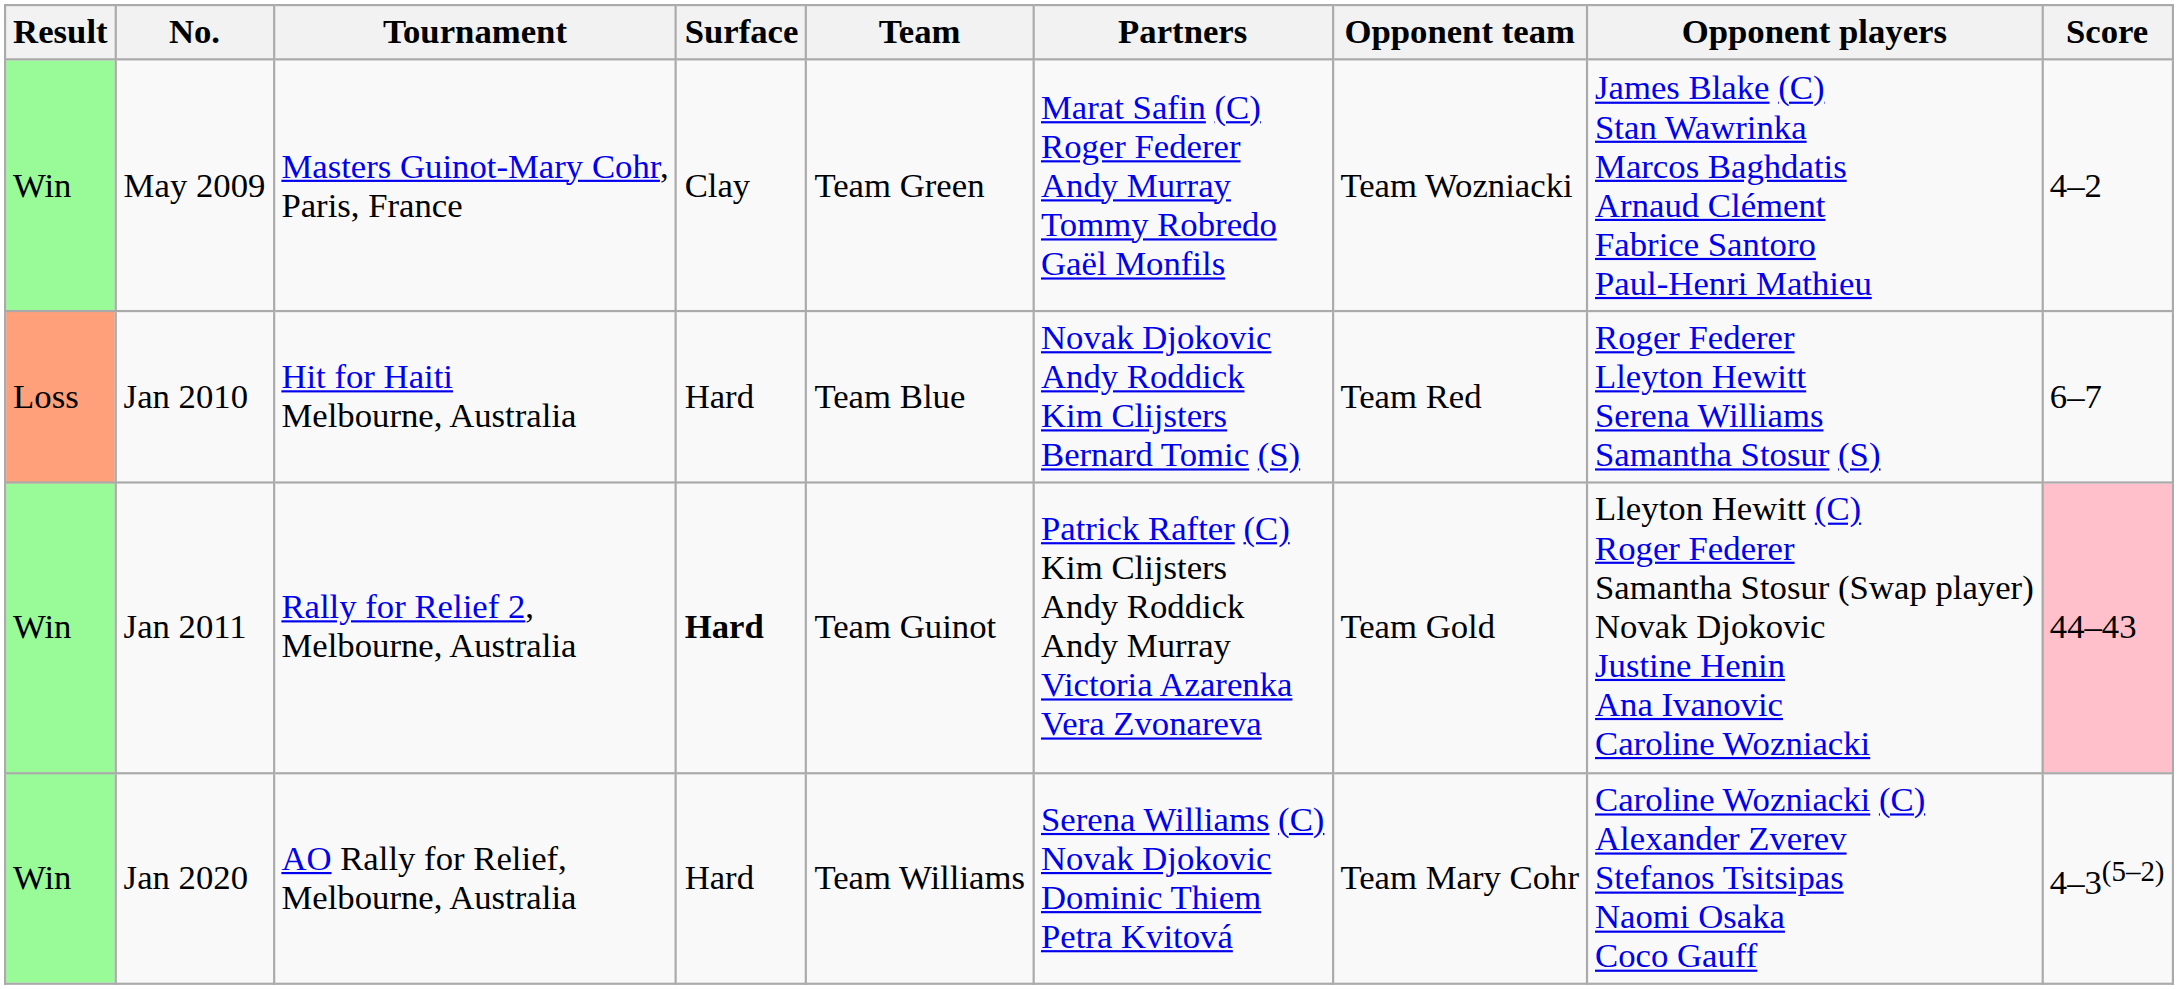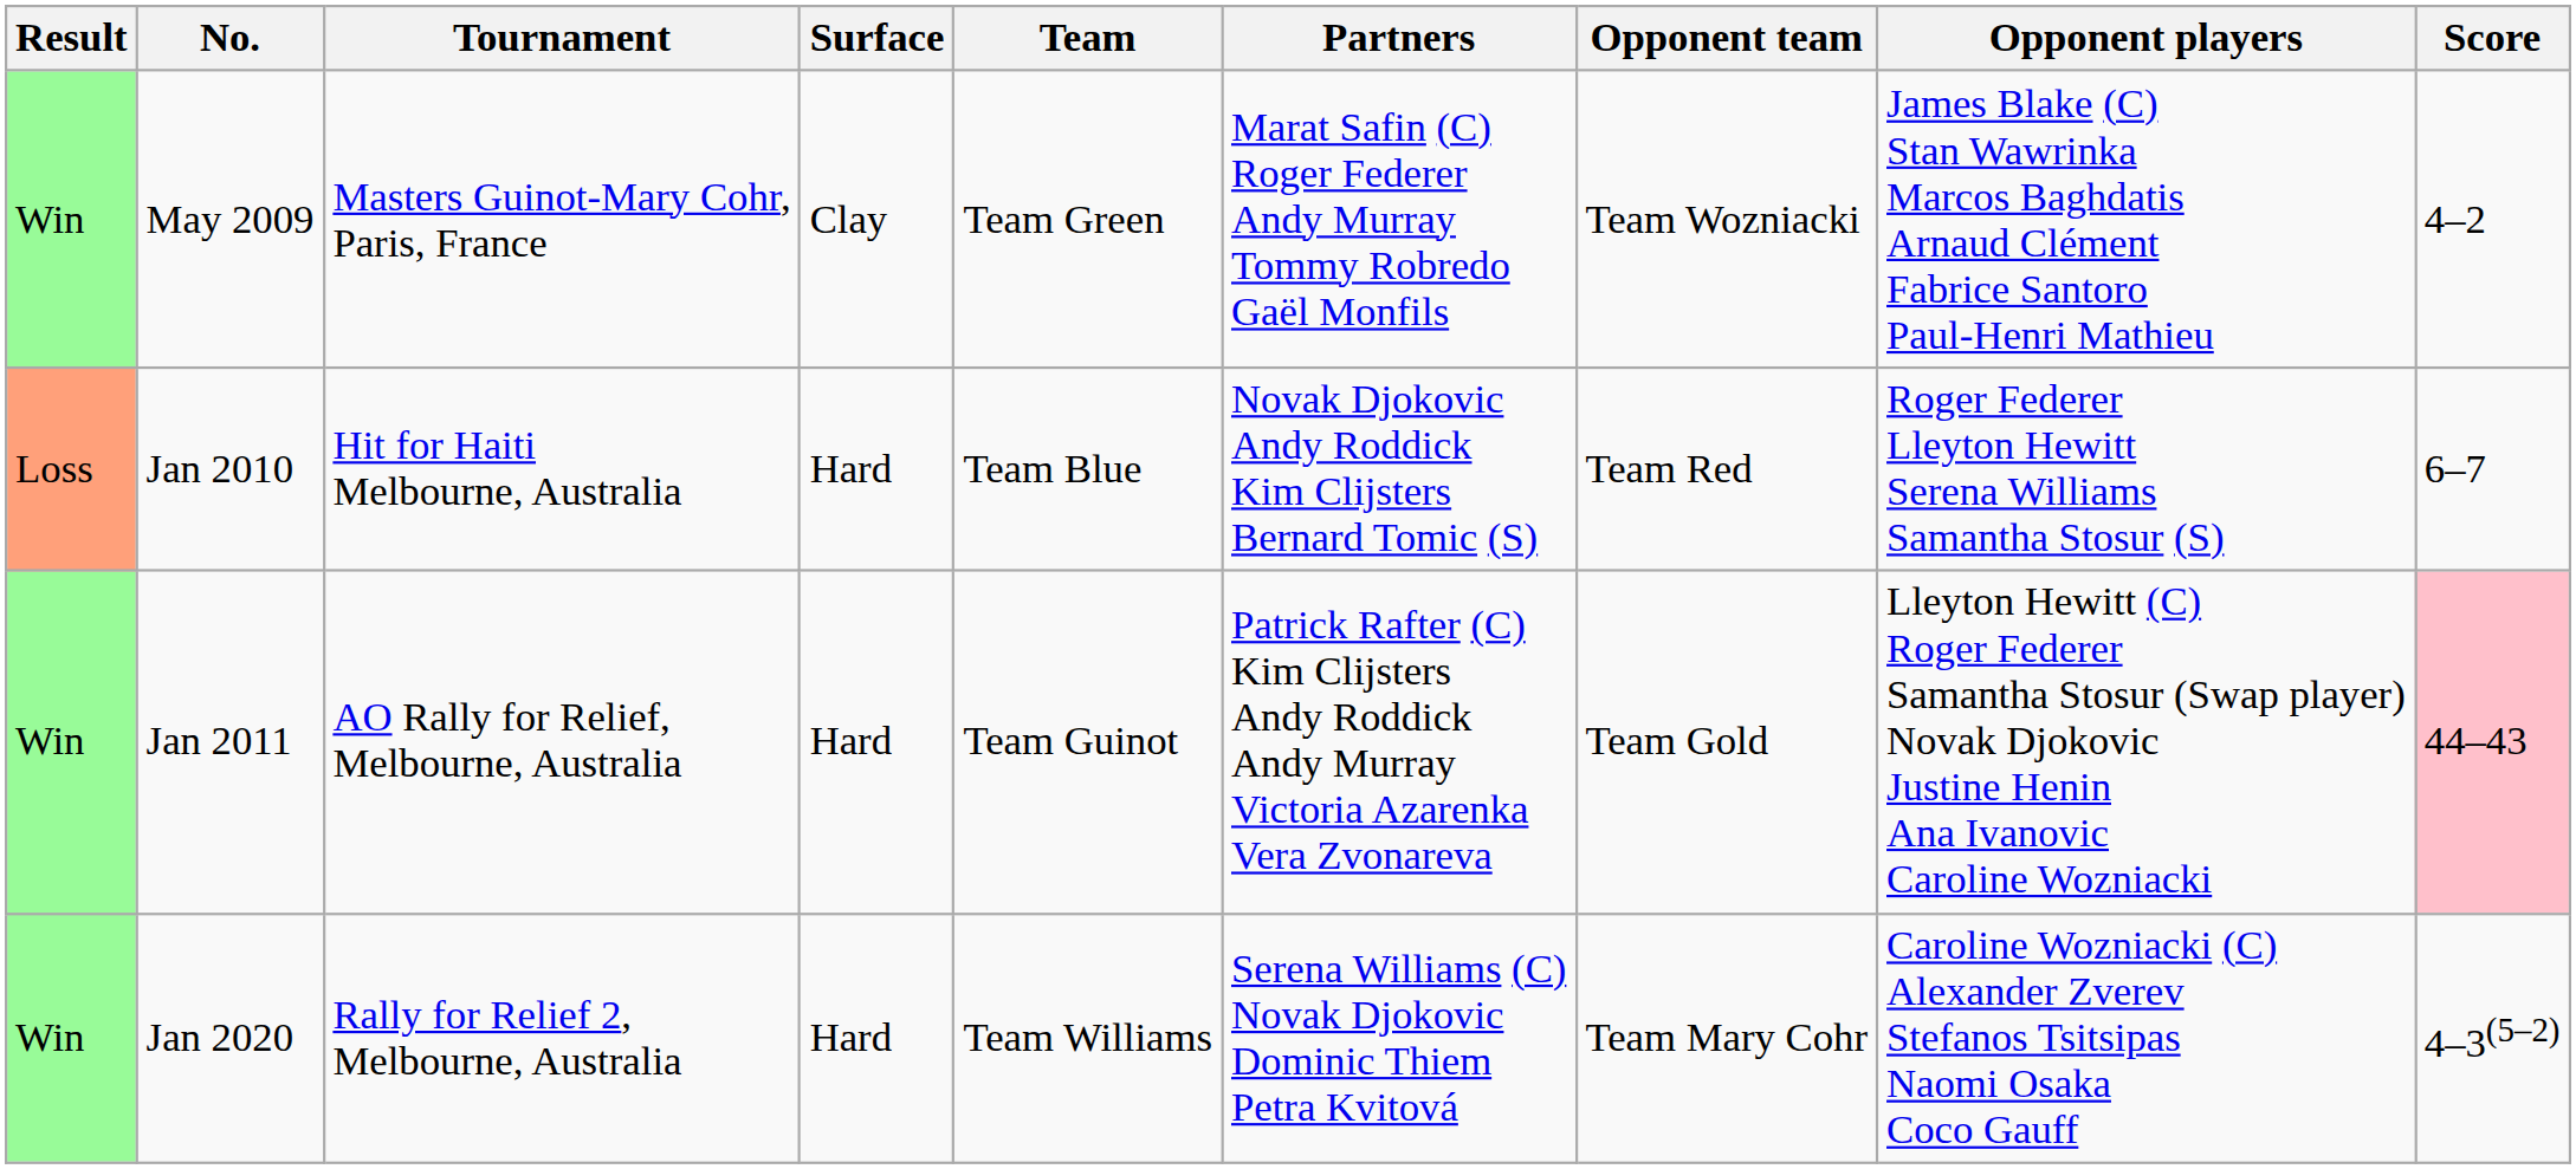Jan 2011 | Tournament: Rally for Relief 2, Melbourne, Australia -> AO Rally for Relief, Melbourne, Australia
Jan 2011 | Surface: bold -> normal
Jan 2020 | Tournament: AO Rally for Relief, Melbourne, Australia -> Rally for Relief 2, Melbourne, Australia
